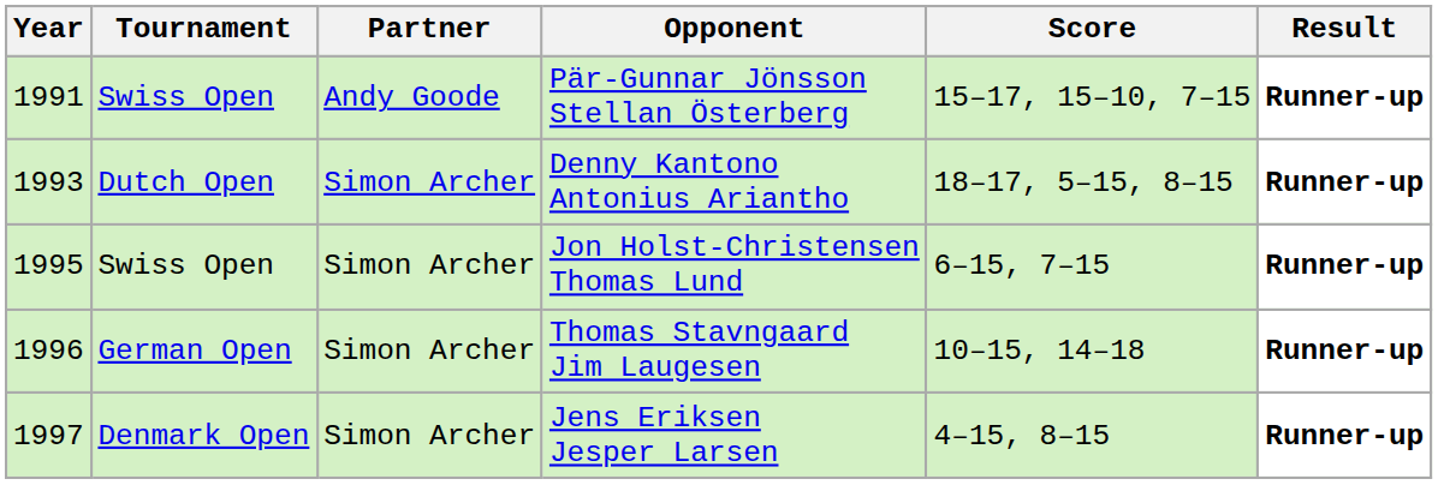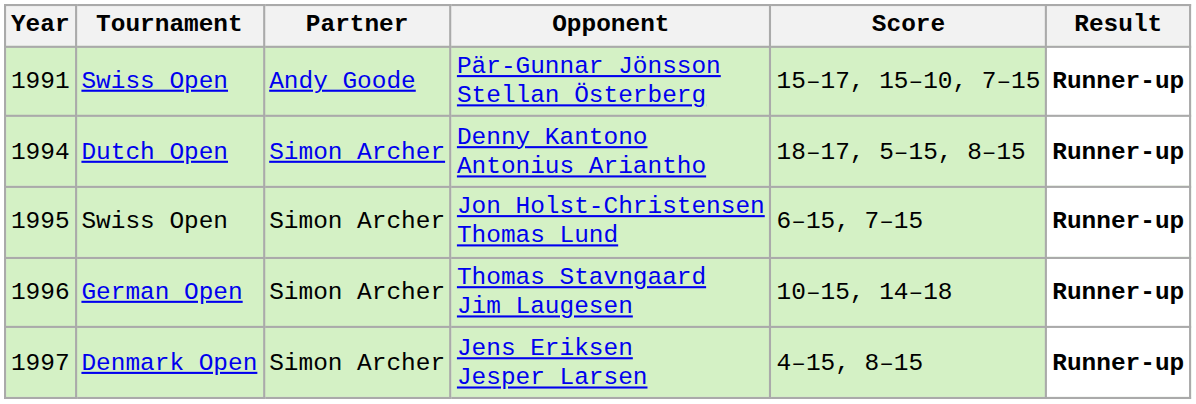Denny Kantono Antonius Ariantho | Year: 1993 -> 1994
